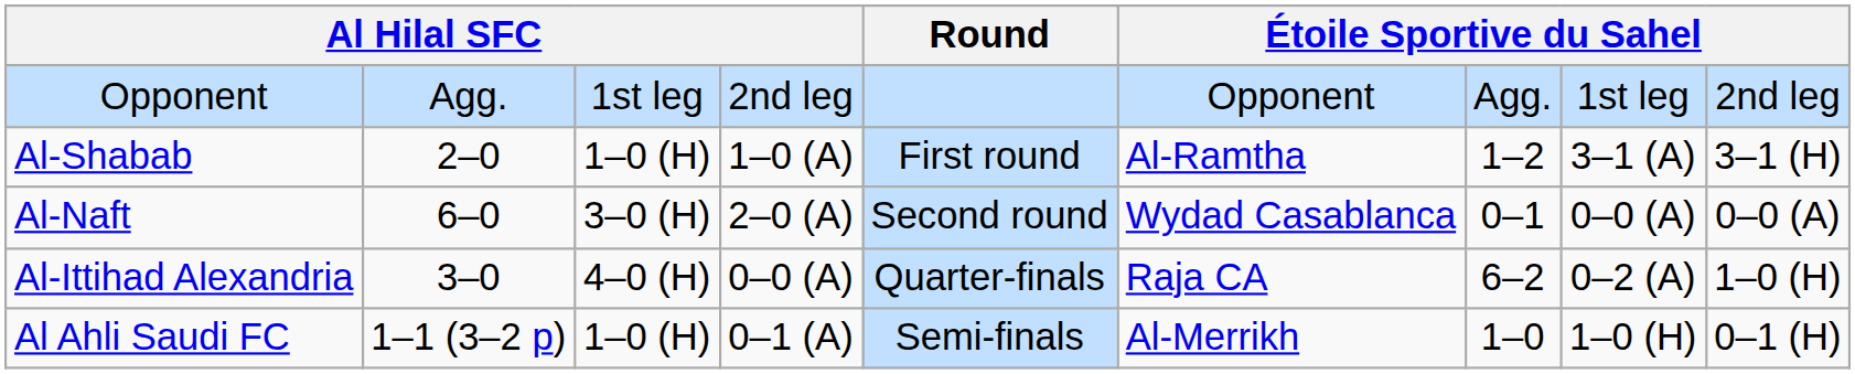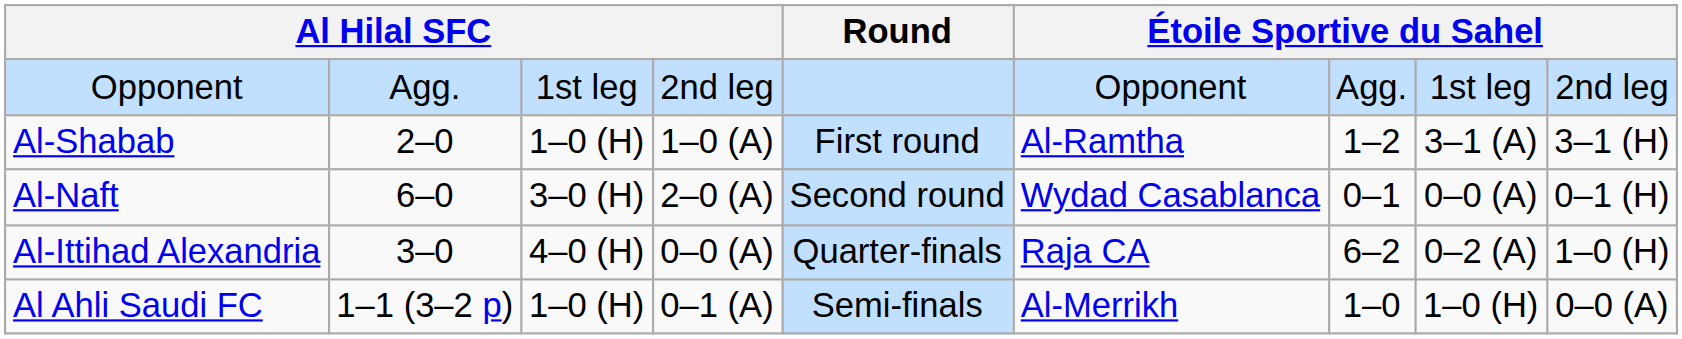Al-Naft | column 9: 0–0 (A) -> 0–1 (H)
Al Ahli Saudi FC | column 9: 0–1 (H) -> 0–0 (A)
